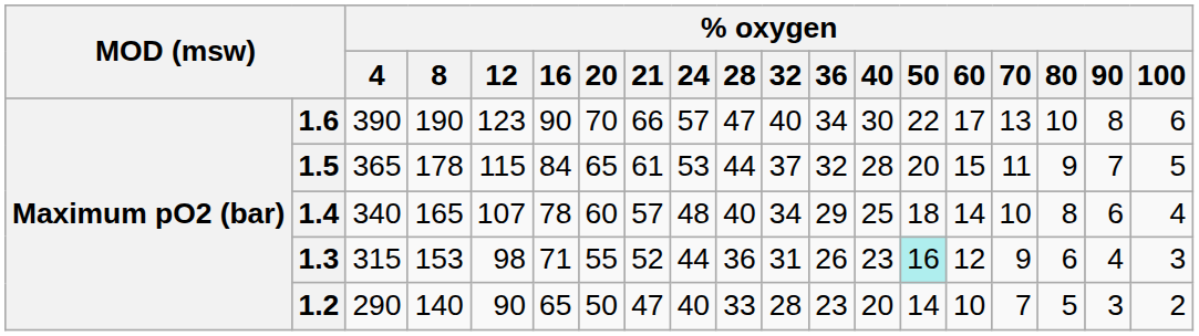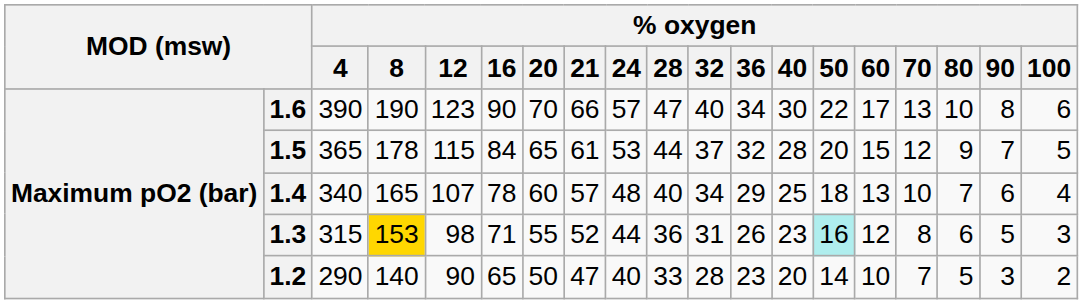1.5 | % oxygen / 70: 11 -> 12
1.4 | % oxygen / 60: 14 -> 13
1.4 | % oxygen / 80: 8 -> 7
1.3 | % oxygen / 8: no background -> gold background
1.3 | % oxygen / 70: 9 -> 8
1.3 | % oxygen / 90: 4 -> 5
